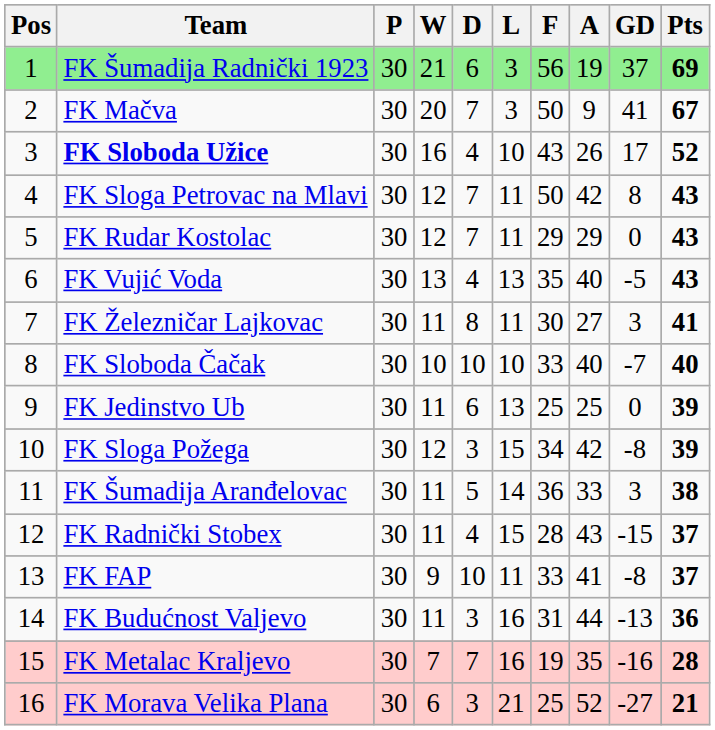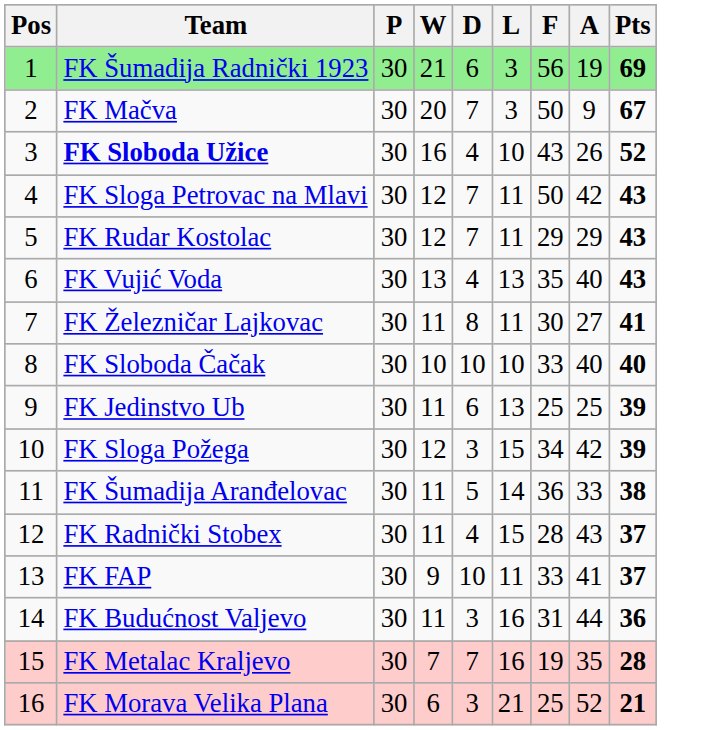- column: GD | 37 | 41 | 17 | 8 | 0 | -5 | 3 | -7 | 0 | -8 | 3 | -15 | -8 | -13 | -16 | -27
